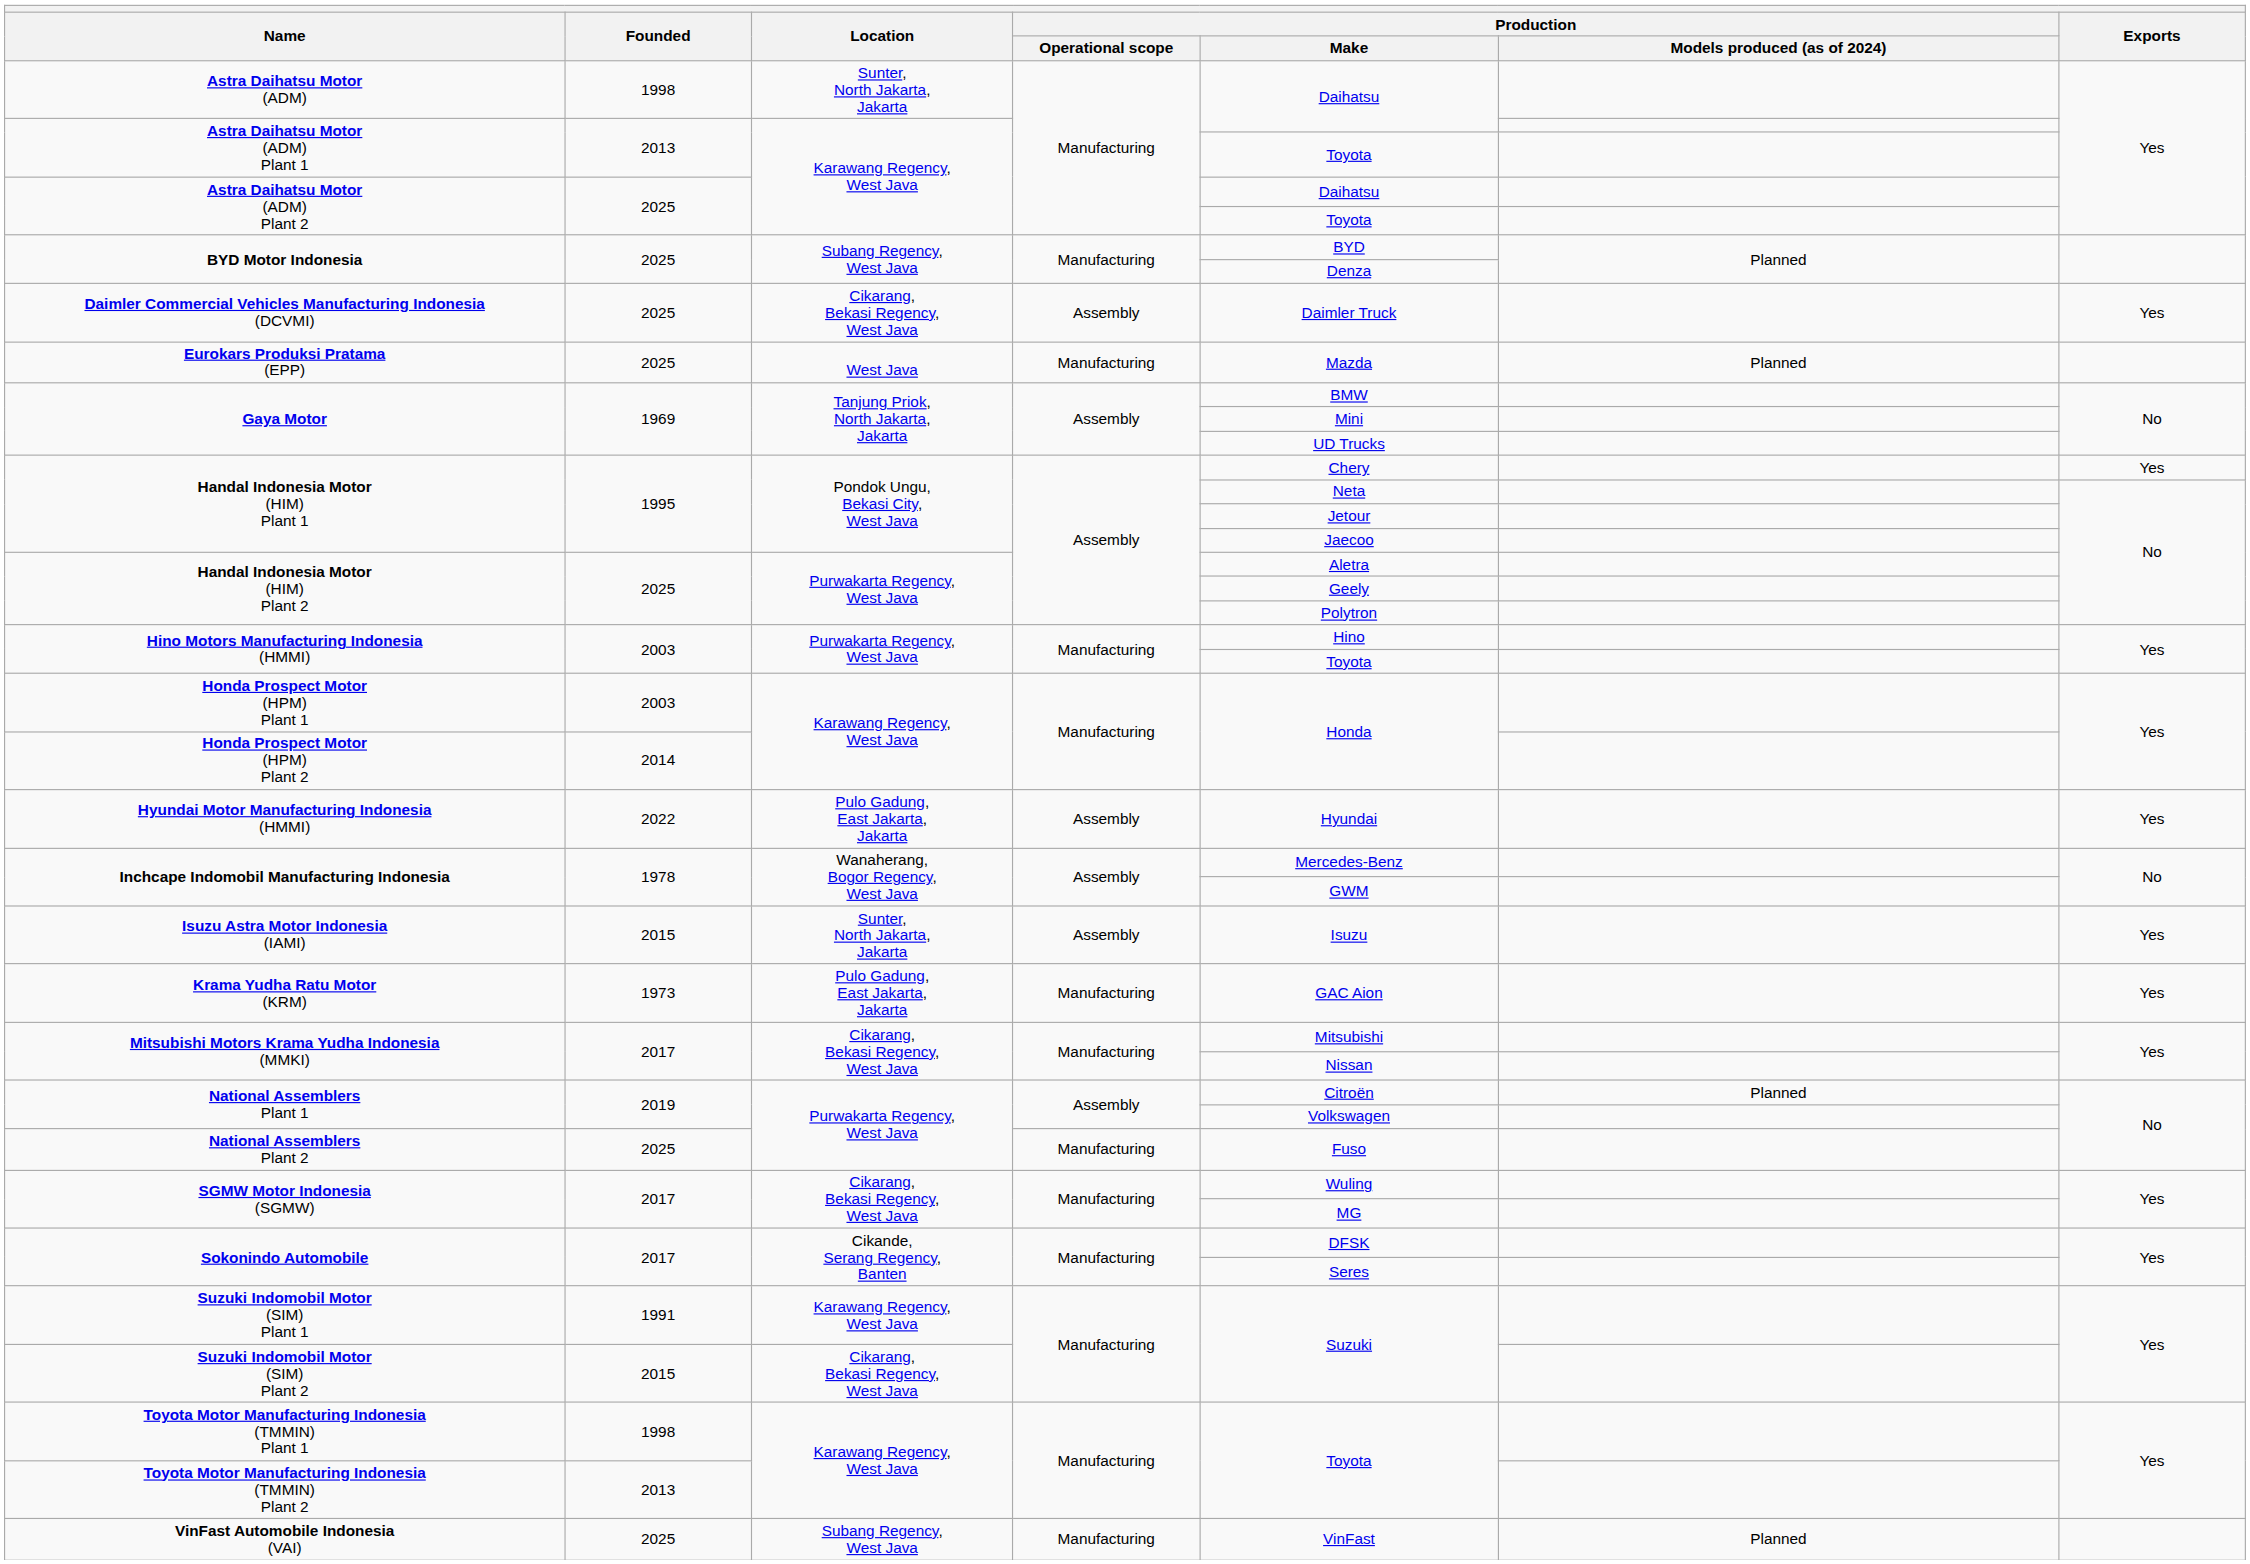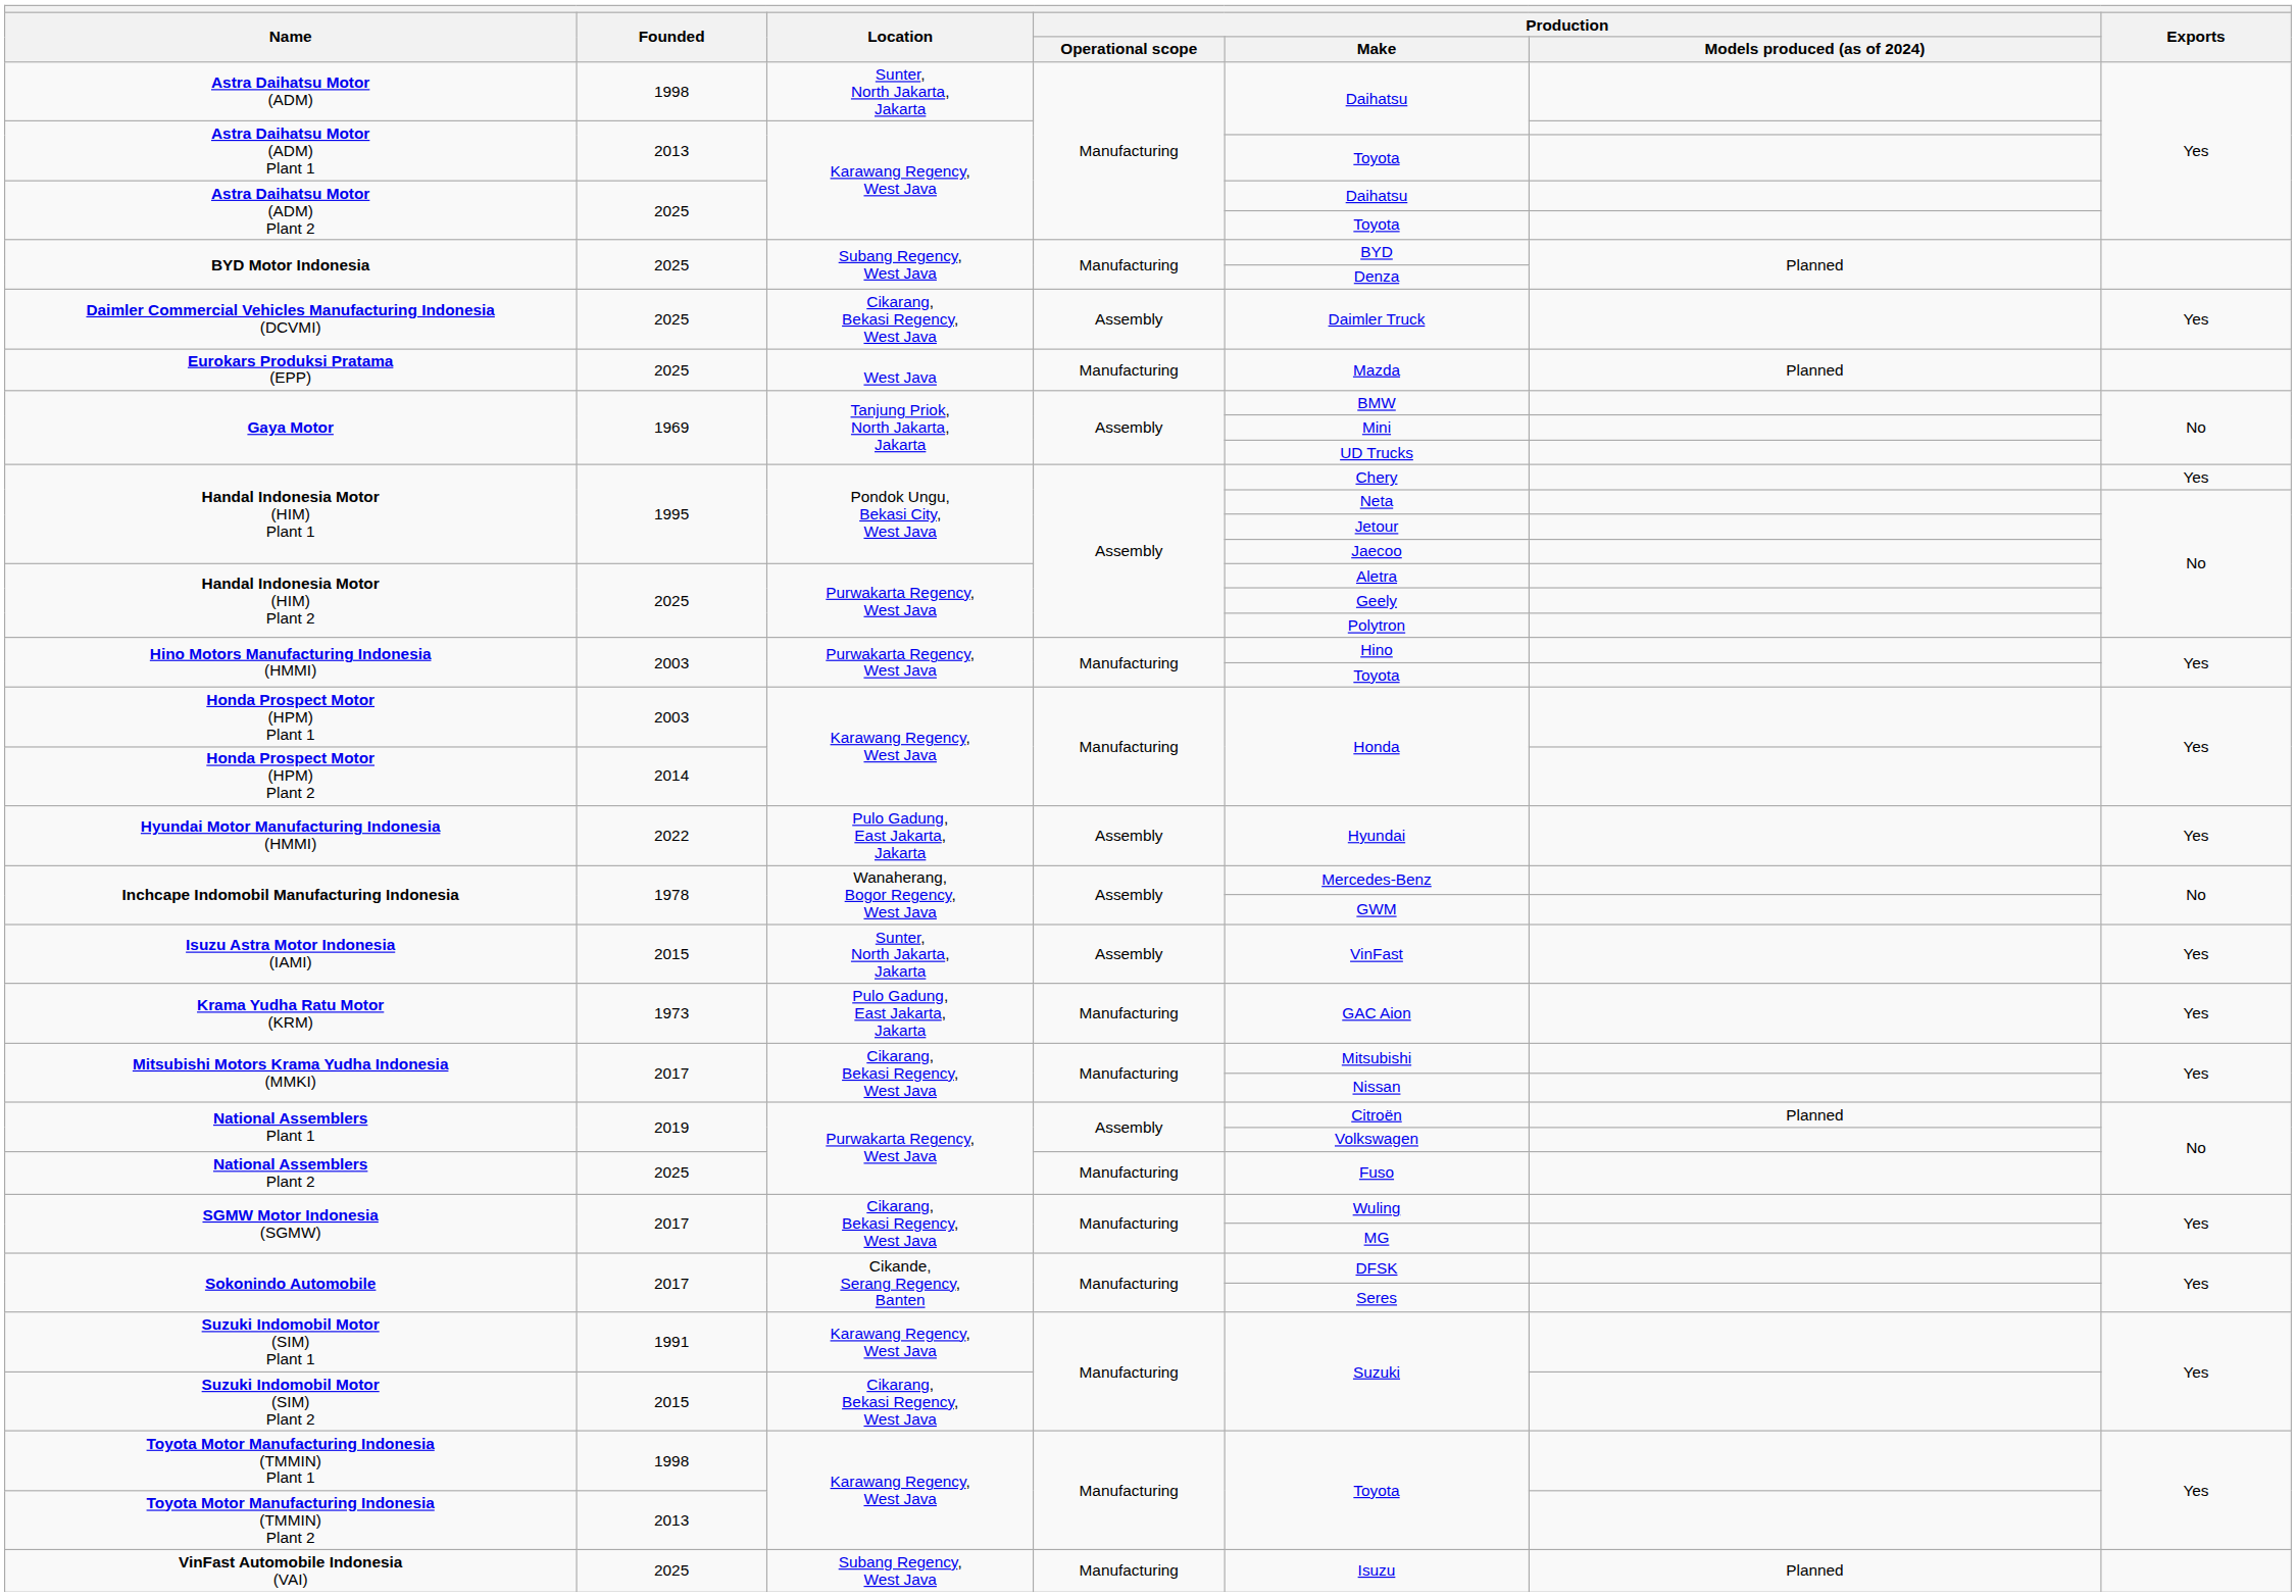Isuzu Astra Motor Indonesia (IAMI) | Production / Make: Isuzu -> VinFast
VinFast Automobile Indonesia (VAI) | Production / Make: VinFast -> Isuzu
